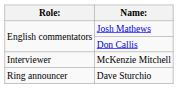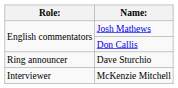rows swapped: Dave Sturchio <-> McKenzie Mitchell
